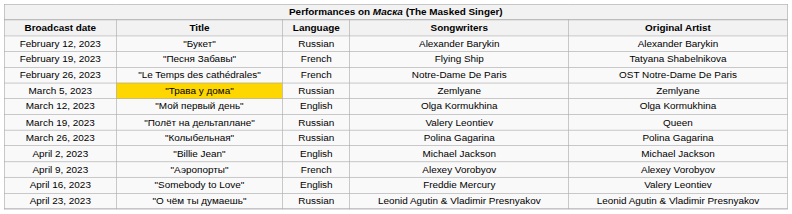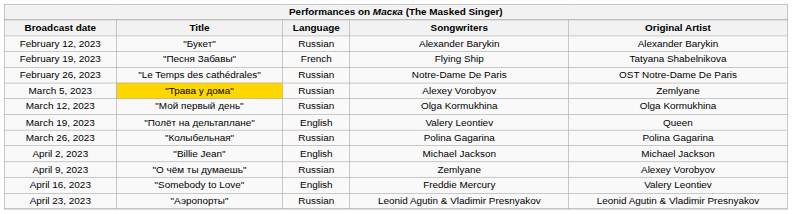February 26, 2023 | Language: French -> Russian
March 5, 2023 | Songwriters: Zemlyane -> Alexey Vorobyov
March 12, 2023 | Language: English -> Russian
March 19, 2023 | Language: Russian -> English
April 9, 2023 | Title: "Аэропорты" -> "О чём ты думаешь"
April 9, 2023 | Language: French -> Russian
April 9, 2023 | Songwriters: Alexey Vorobyov -> Zemlyane
April 23, 2023 | Title: "О чём ты думаешь" -> "Аэропорты"
